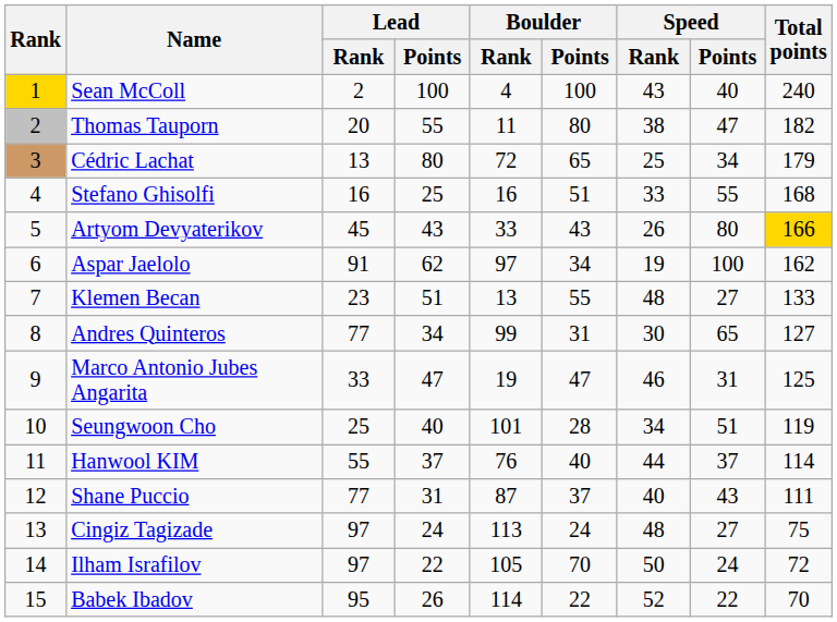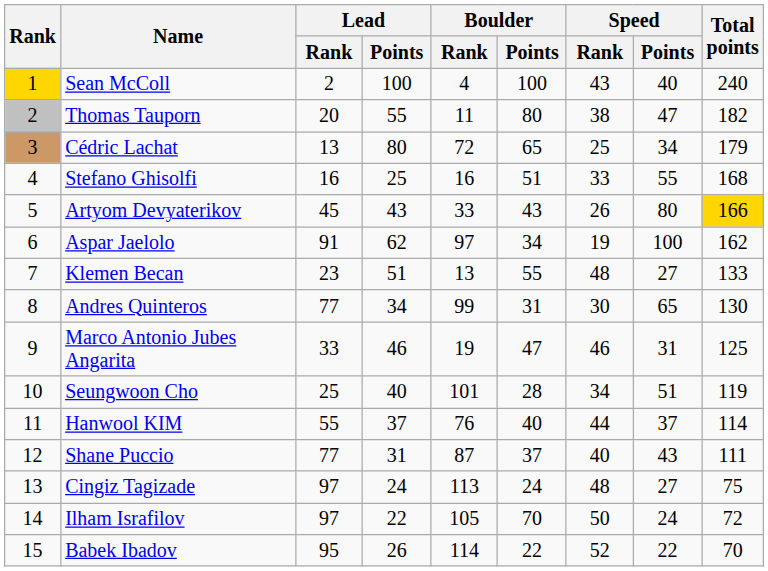Andres Quinteros | Total points: 127 -> 130
Marco Antonio Jubes Angarita | Lead / Points: 47 -> 46
